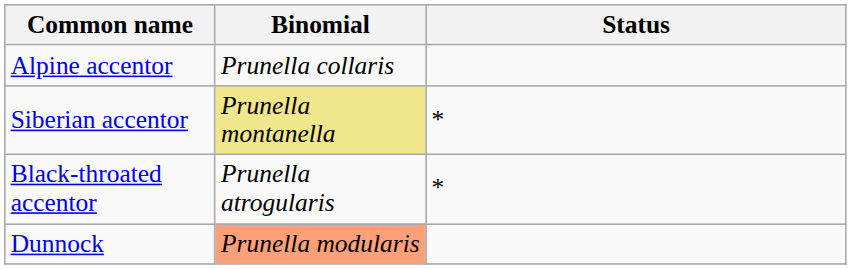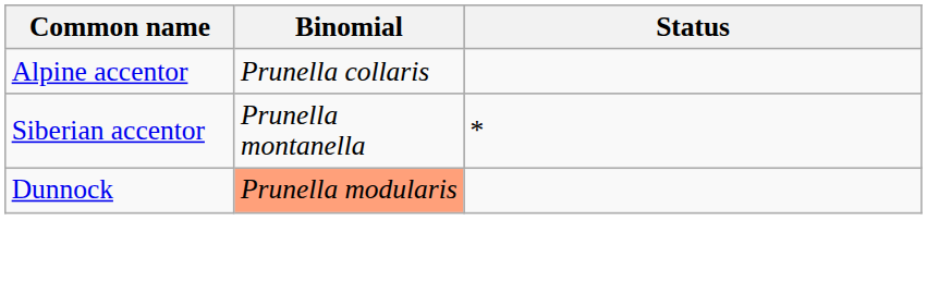Siberian accentor | Binomial: khaki background -> no background
- row: Black-throated accentor | Prunella atrogularis | *
